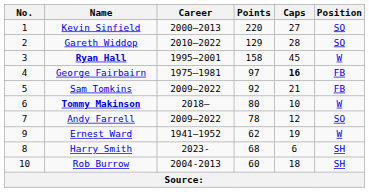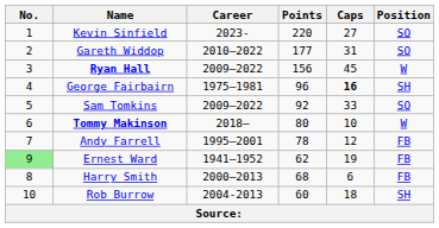Kevin Sinfield | Career: 2000–2013 -> 2023-
Gareth Widdop | Points: 129 -> 177
Gareth Widdop | Caps: 28 -> 31
Ryan Hall | Career: 1995–2001 -> 2009–2022
Ryan Hall | Points: 158 -> 156
George Fairbairn | Points: 97 -> 96
George Fairbairn | Position: FB -> SH
Sam Tomkins | Caps: 21 -> 33
Sam Tomkins | Position: FB -> SO
Andy Farrell | Career: 2009–2022 -> 1995–2001
Andy Farrell | Position: SO -> FB
Ernest Ward | No.: no background -> lightgreen background
Ernest Ward | Position: W -> FB
Harry Smith | Career: 2023- -> 2000–2013
Harry Smith | Position: SH -> FB
